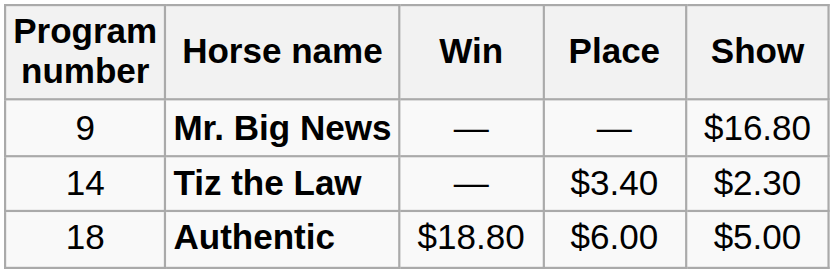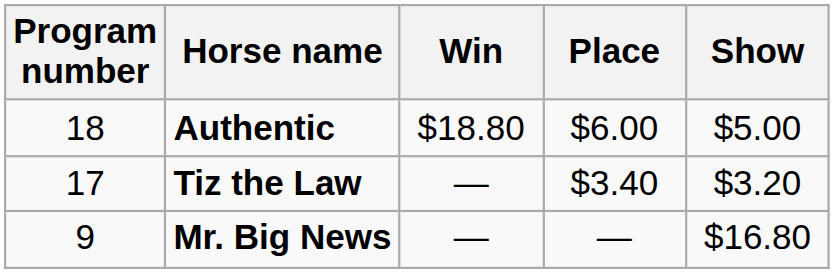rows swapped: Authentic <-> Mr. Big News
Tiz the Law | Program number: 14 -> 17
Tiz the Law | Show: $2.30 -> $3.20
